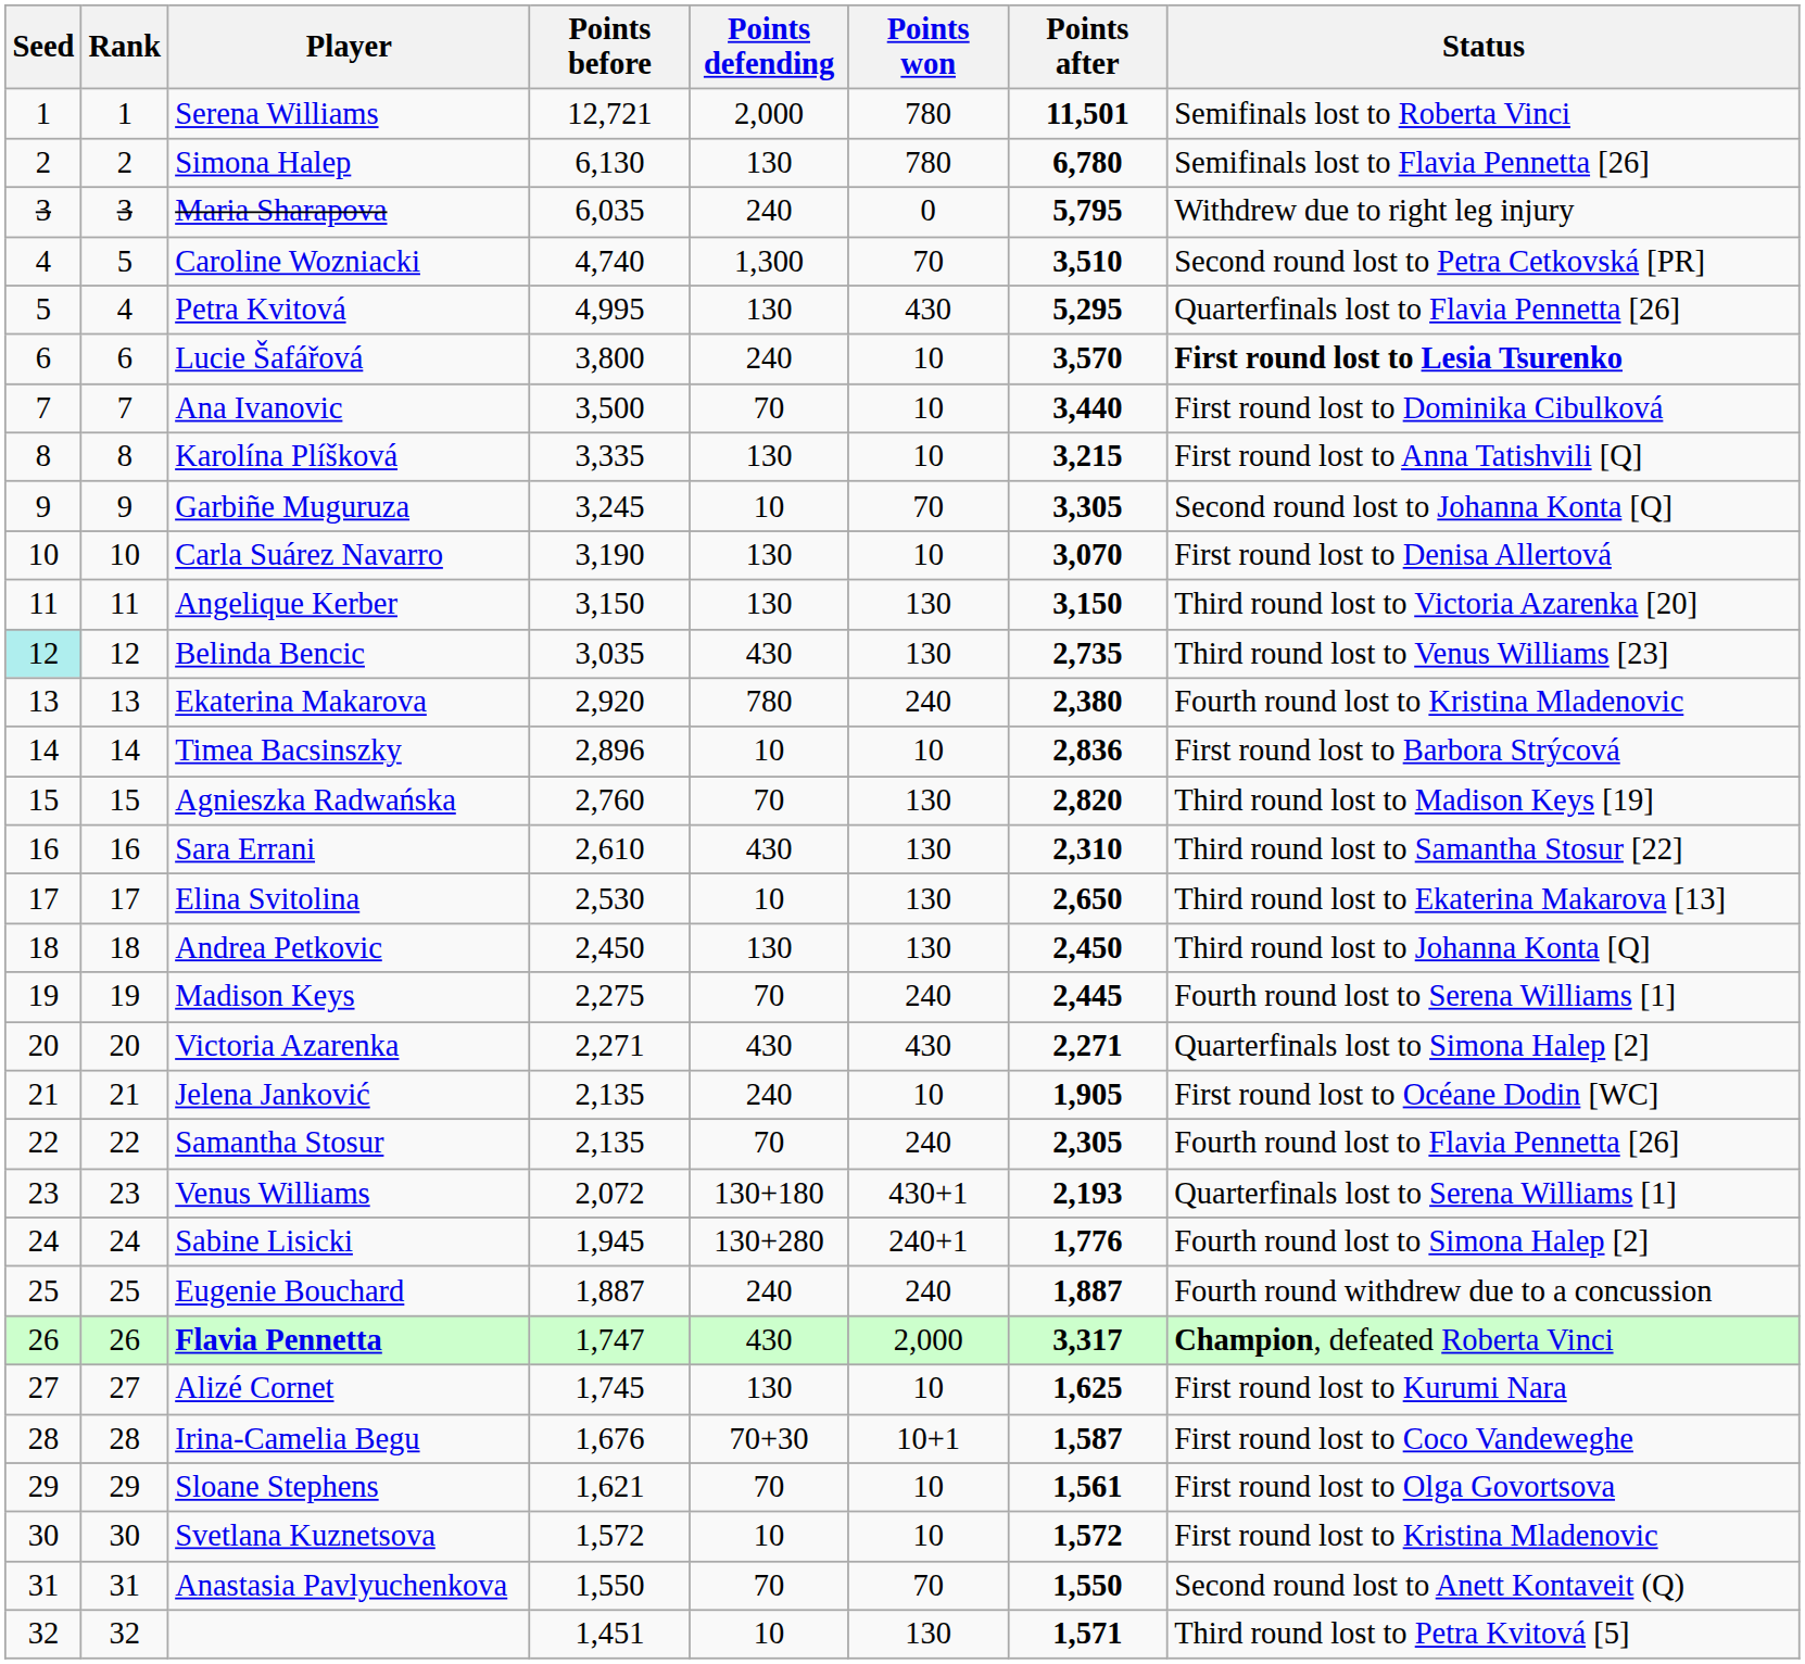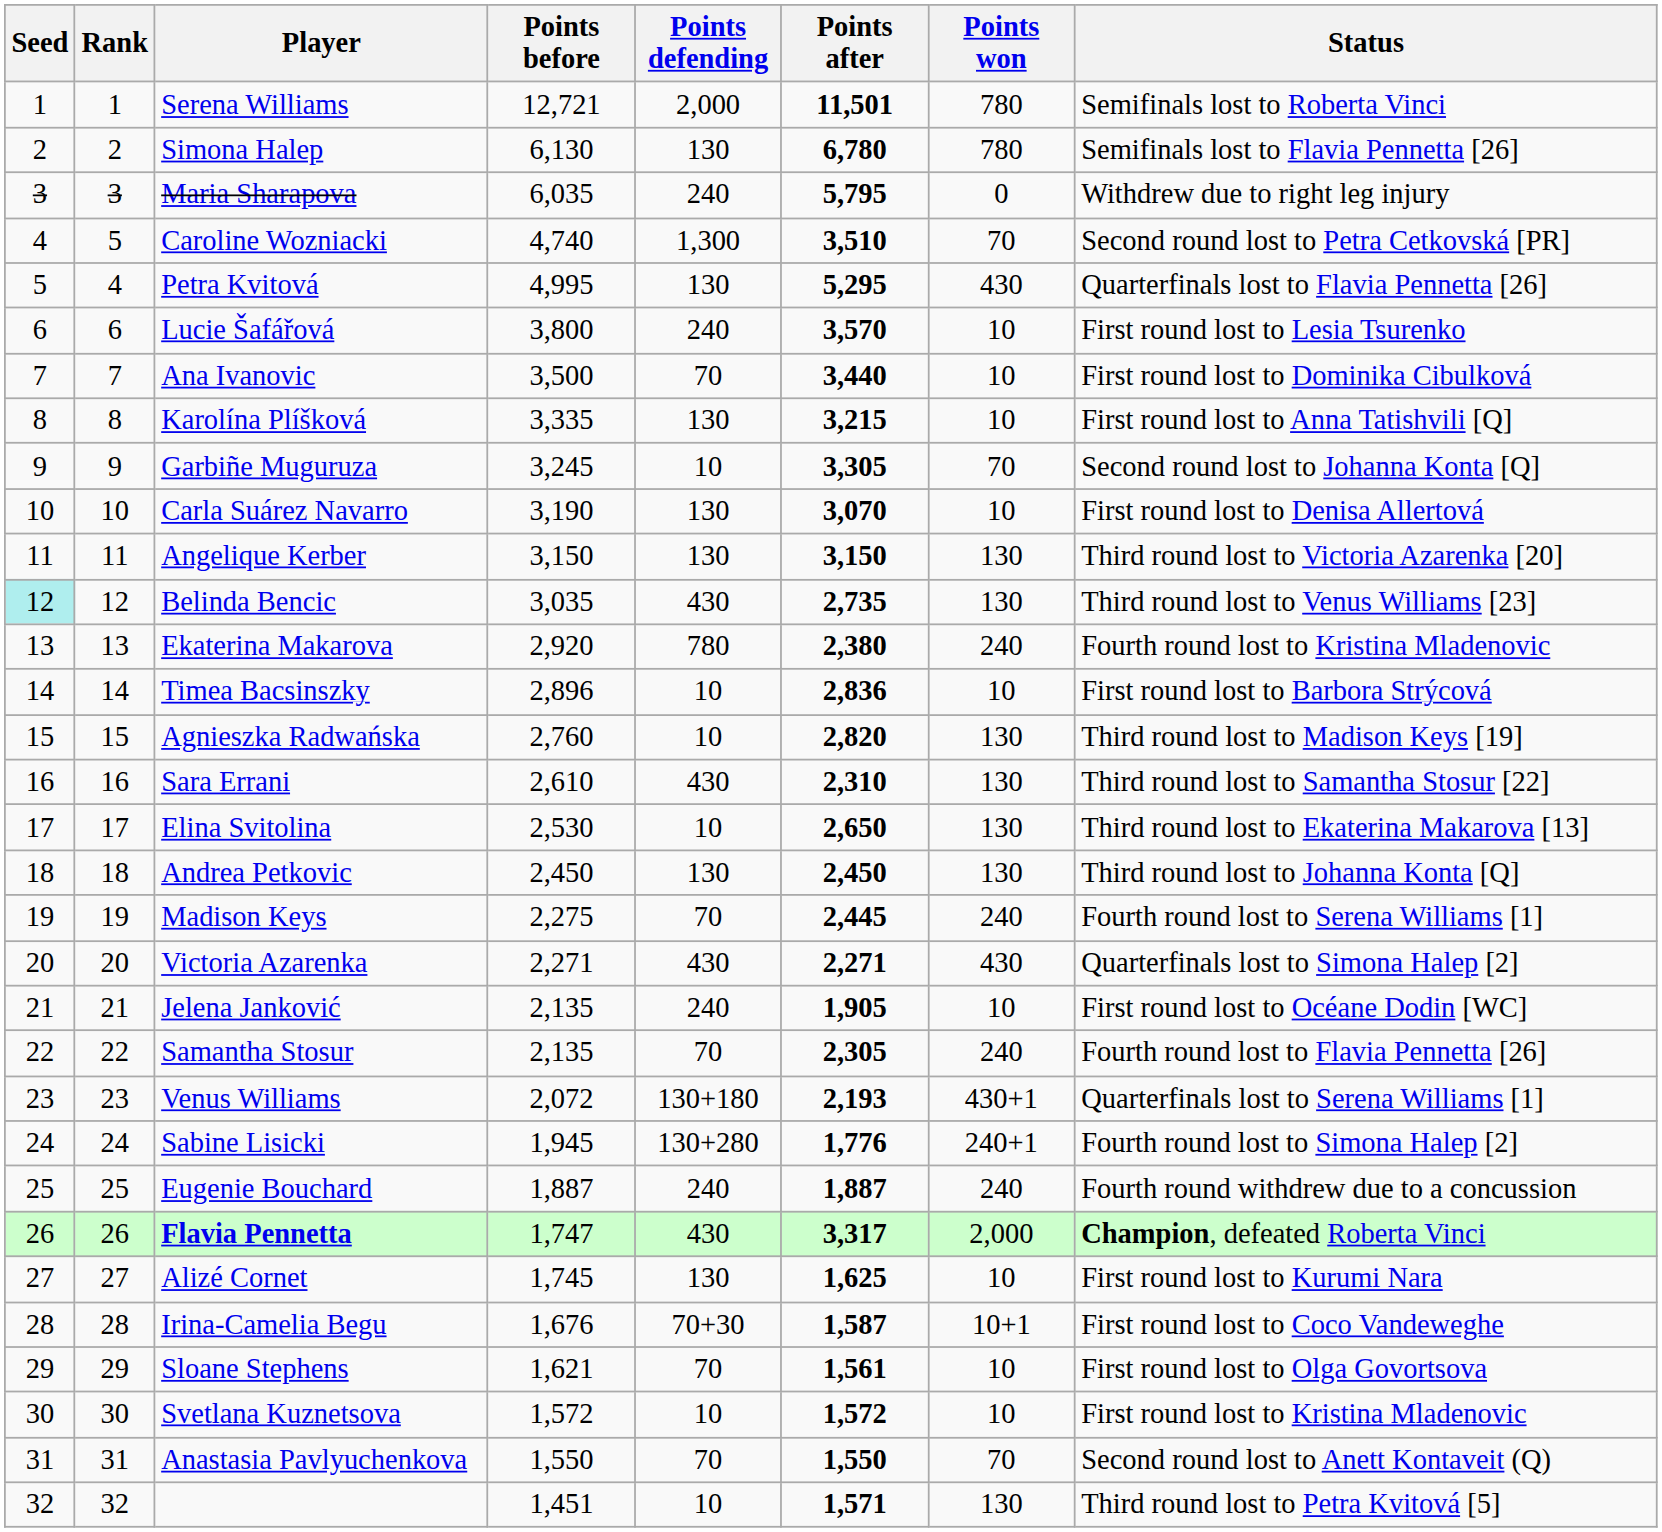columns swapped: Points won <-> Points after
Lucie Šafářová | Status: bold -> normal
Agnieszka Radwańska | Points defending: 70 -> 10
